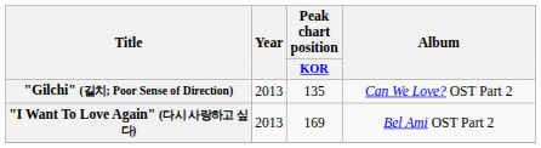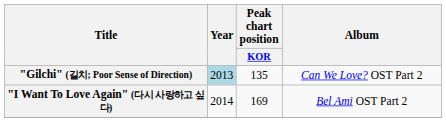"Gilchi" (길치; Poor Sense of Direction) | Year: no background -> lightblue background
"I Want To Love Again" (다시 사랑하고 싶다) | Year: 2013 -> 2014
